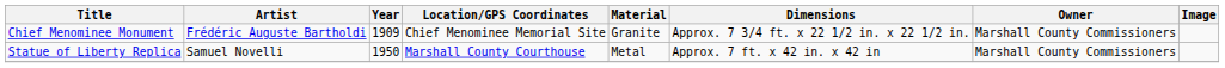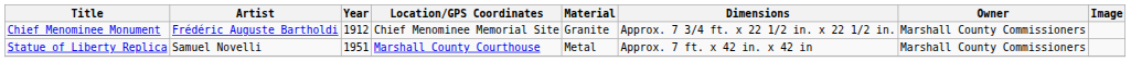Chief Menominee Monument | Year: 1909 -> 1912
Statue of Liberty Replica | Year: 1950 -> 1951
